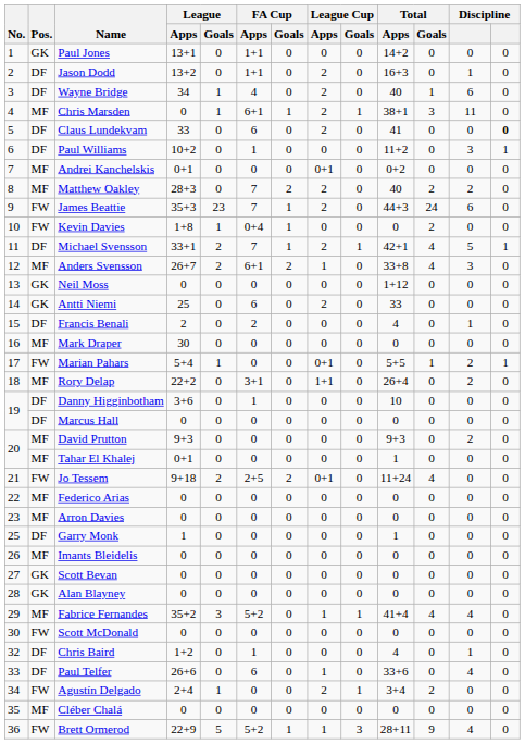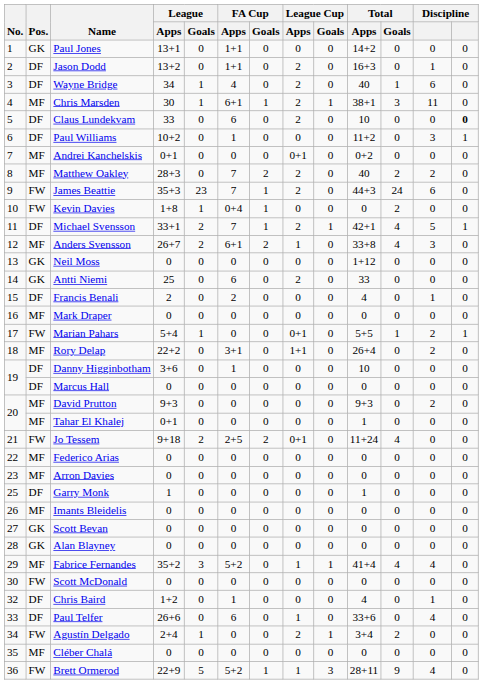Chris Marsden | League / Apps: 0 -> 30
Claus Lundekvam | Total / Apps: 41 -> 10
Mark Draper | League / Apps: 30 -> 0
